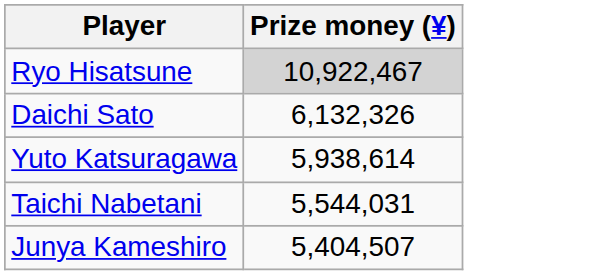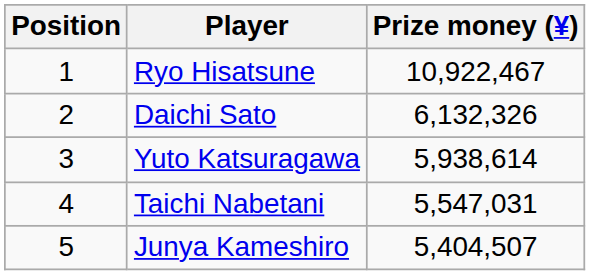+ column: Position | 1 | 2 | 3 | 4 | 5
Ryo Hisatsune | Prize money (¥): lightgrey background -> no background
Taichi Nabetani | Prize money (¥): 5,544,031 -> 5,547,031
